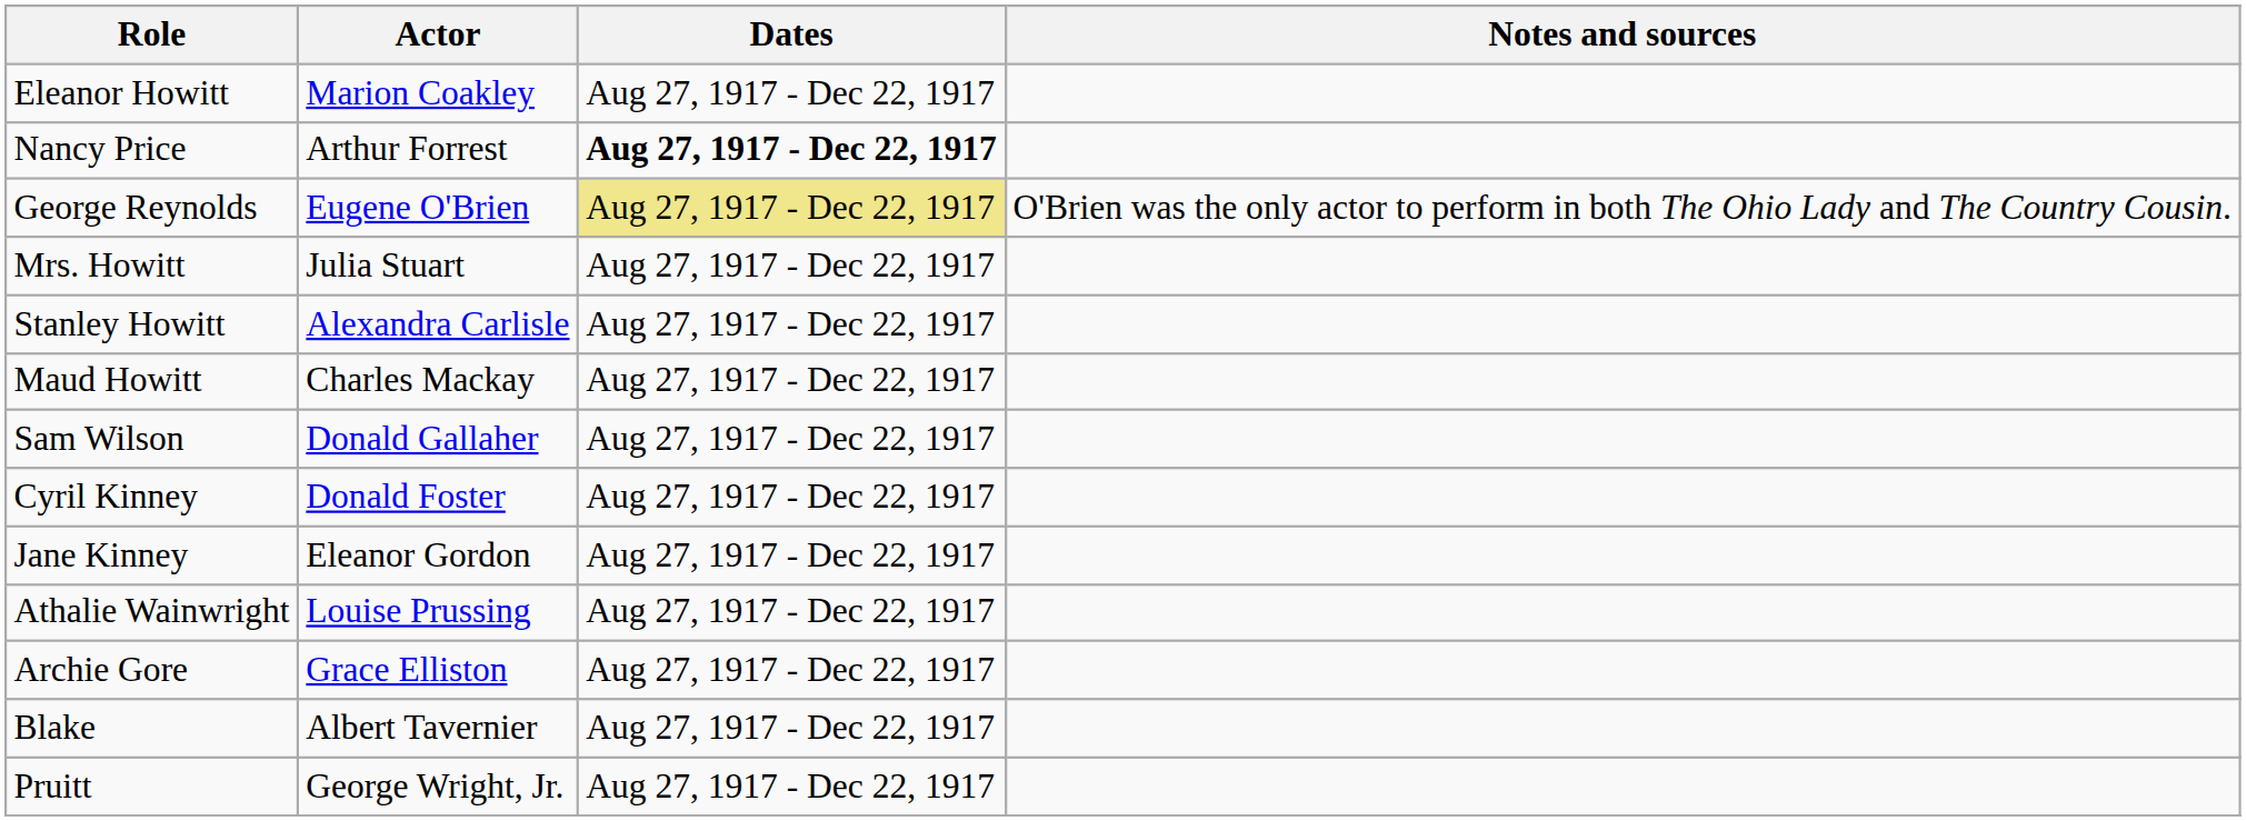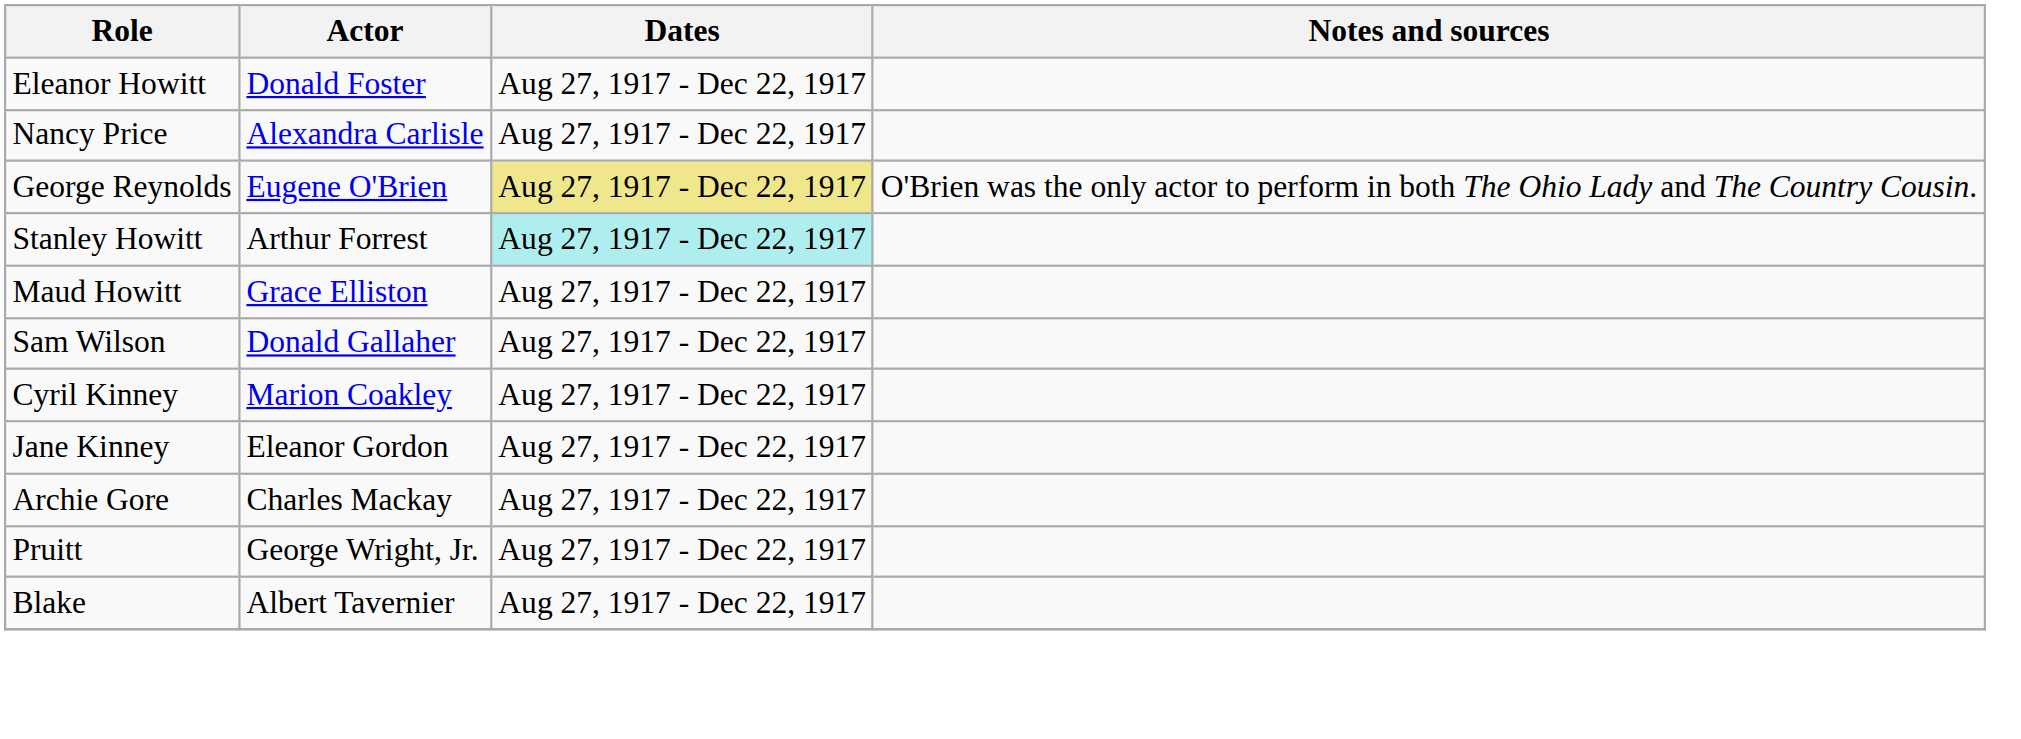Eleanor Howitt | Actor: Marion Coakley -> Donald Foster
Nancy Price | Actor: Arthur Forrest -> Alexandra Carlisle
Nancy Price | Dates: bold -> normal
- row: Mrs. Howitt | Julia Stuart | Aug 27, 1917 - Dec 22, 1917
Stanley Howitt | Actor: Alexandra Carlisle -> Arthur Forrest
Stanley Howitt | Dates: no background -> paleturquoise background
Maud Howitt | Actor: Charles Mackay -> Grace Elliston
Cyril Kinney | Actor: Donald Foster -> Marion Coakley
- row: Athalie Wainwright | Louise Prussing | Aug 27, 1917 - Dec 22, 1917
Archie Gore | Actor: Grace Elliston -> Charles Mackay
rows swapped: Pruitt <-> Blake
